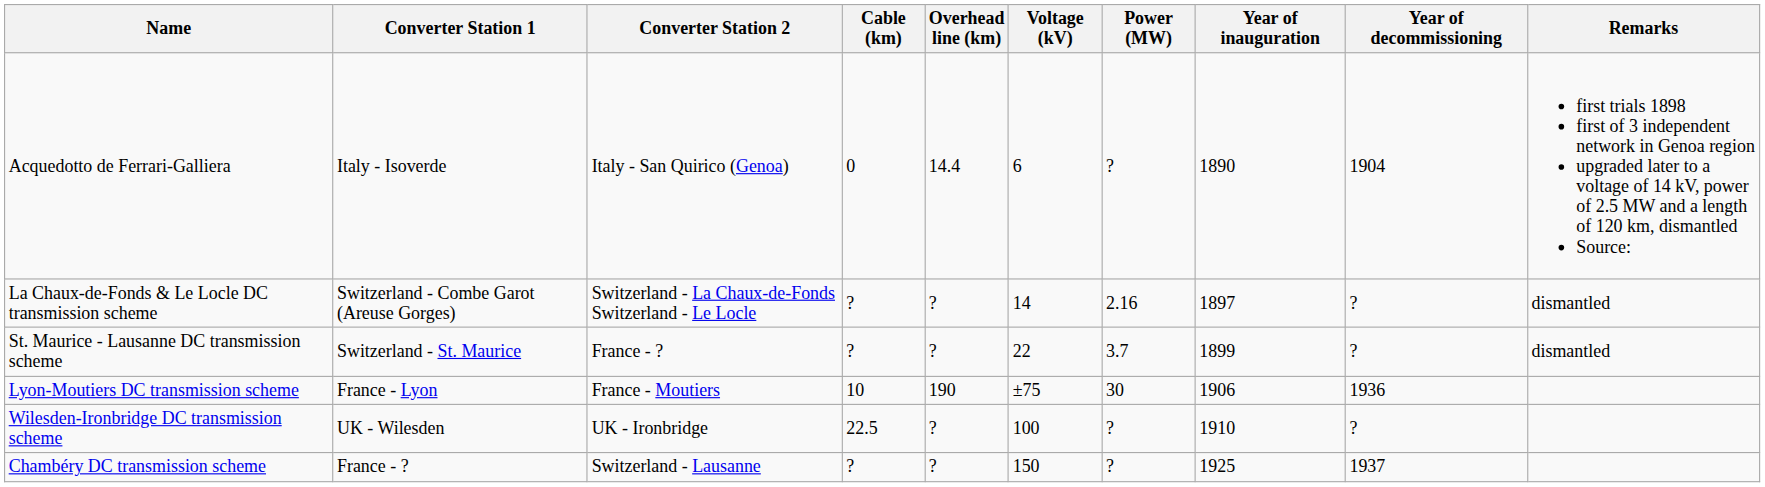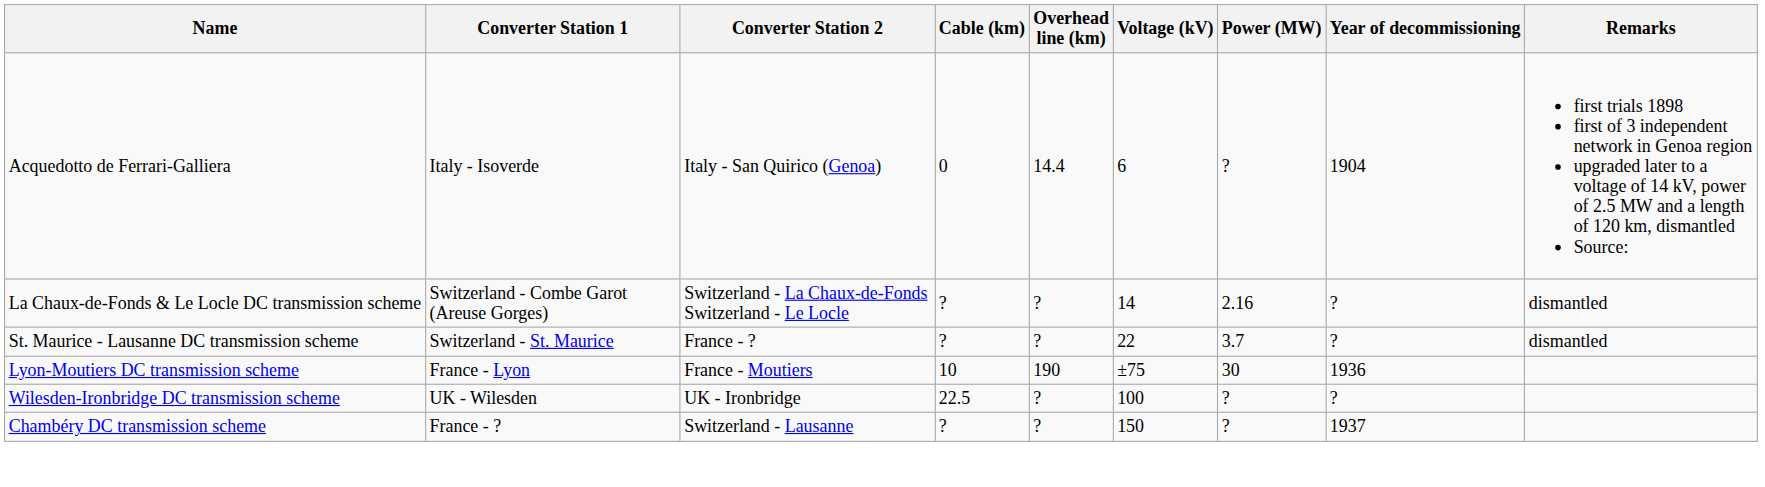- column: Year of inauguration | 1890 | 1897 | 1899 | 1906 | 1910 | 1925
